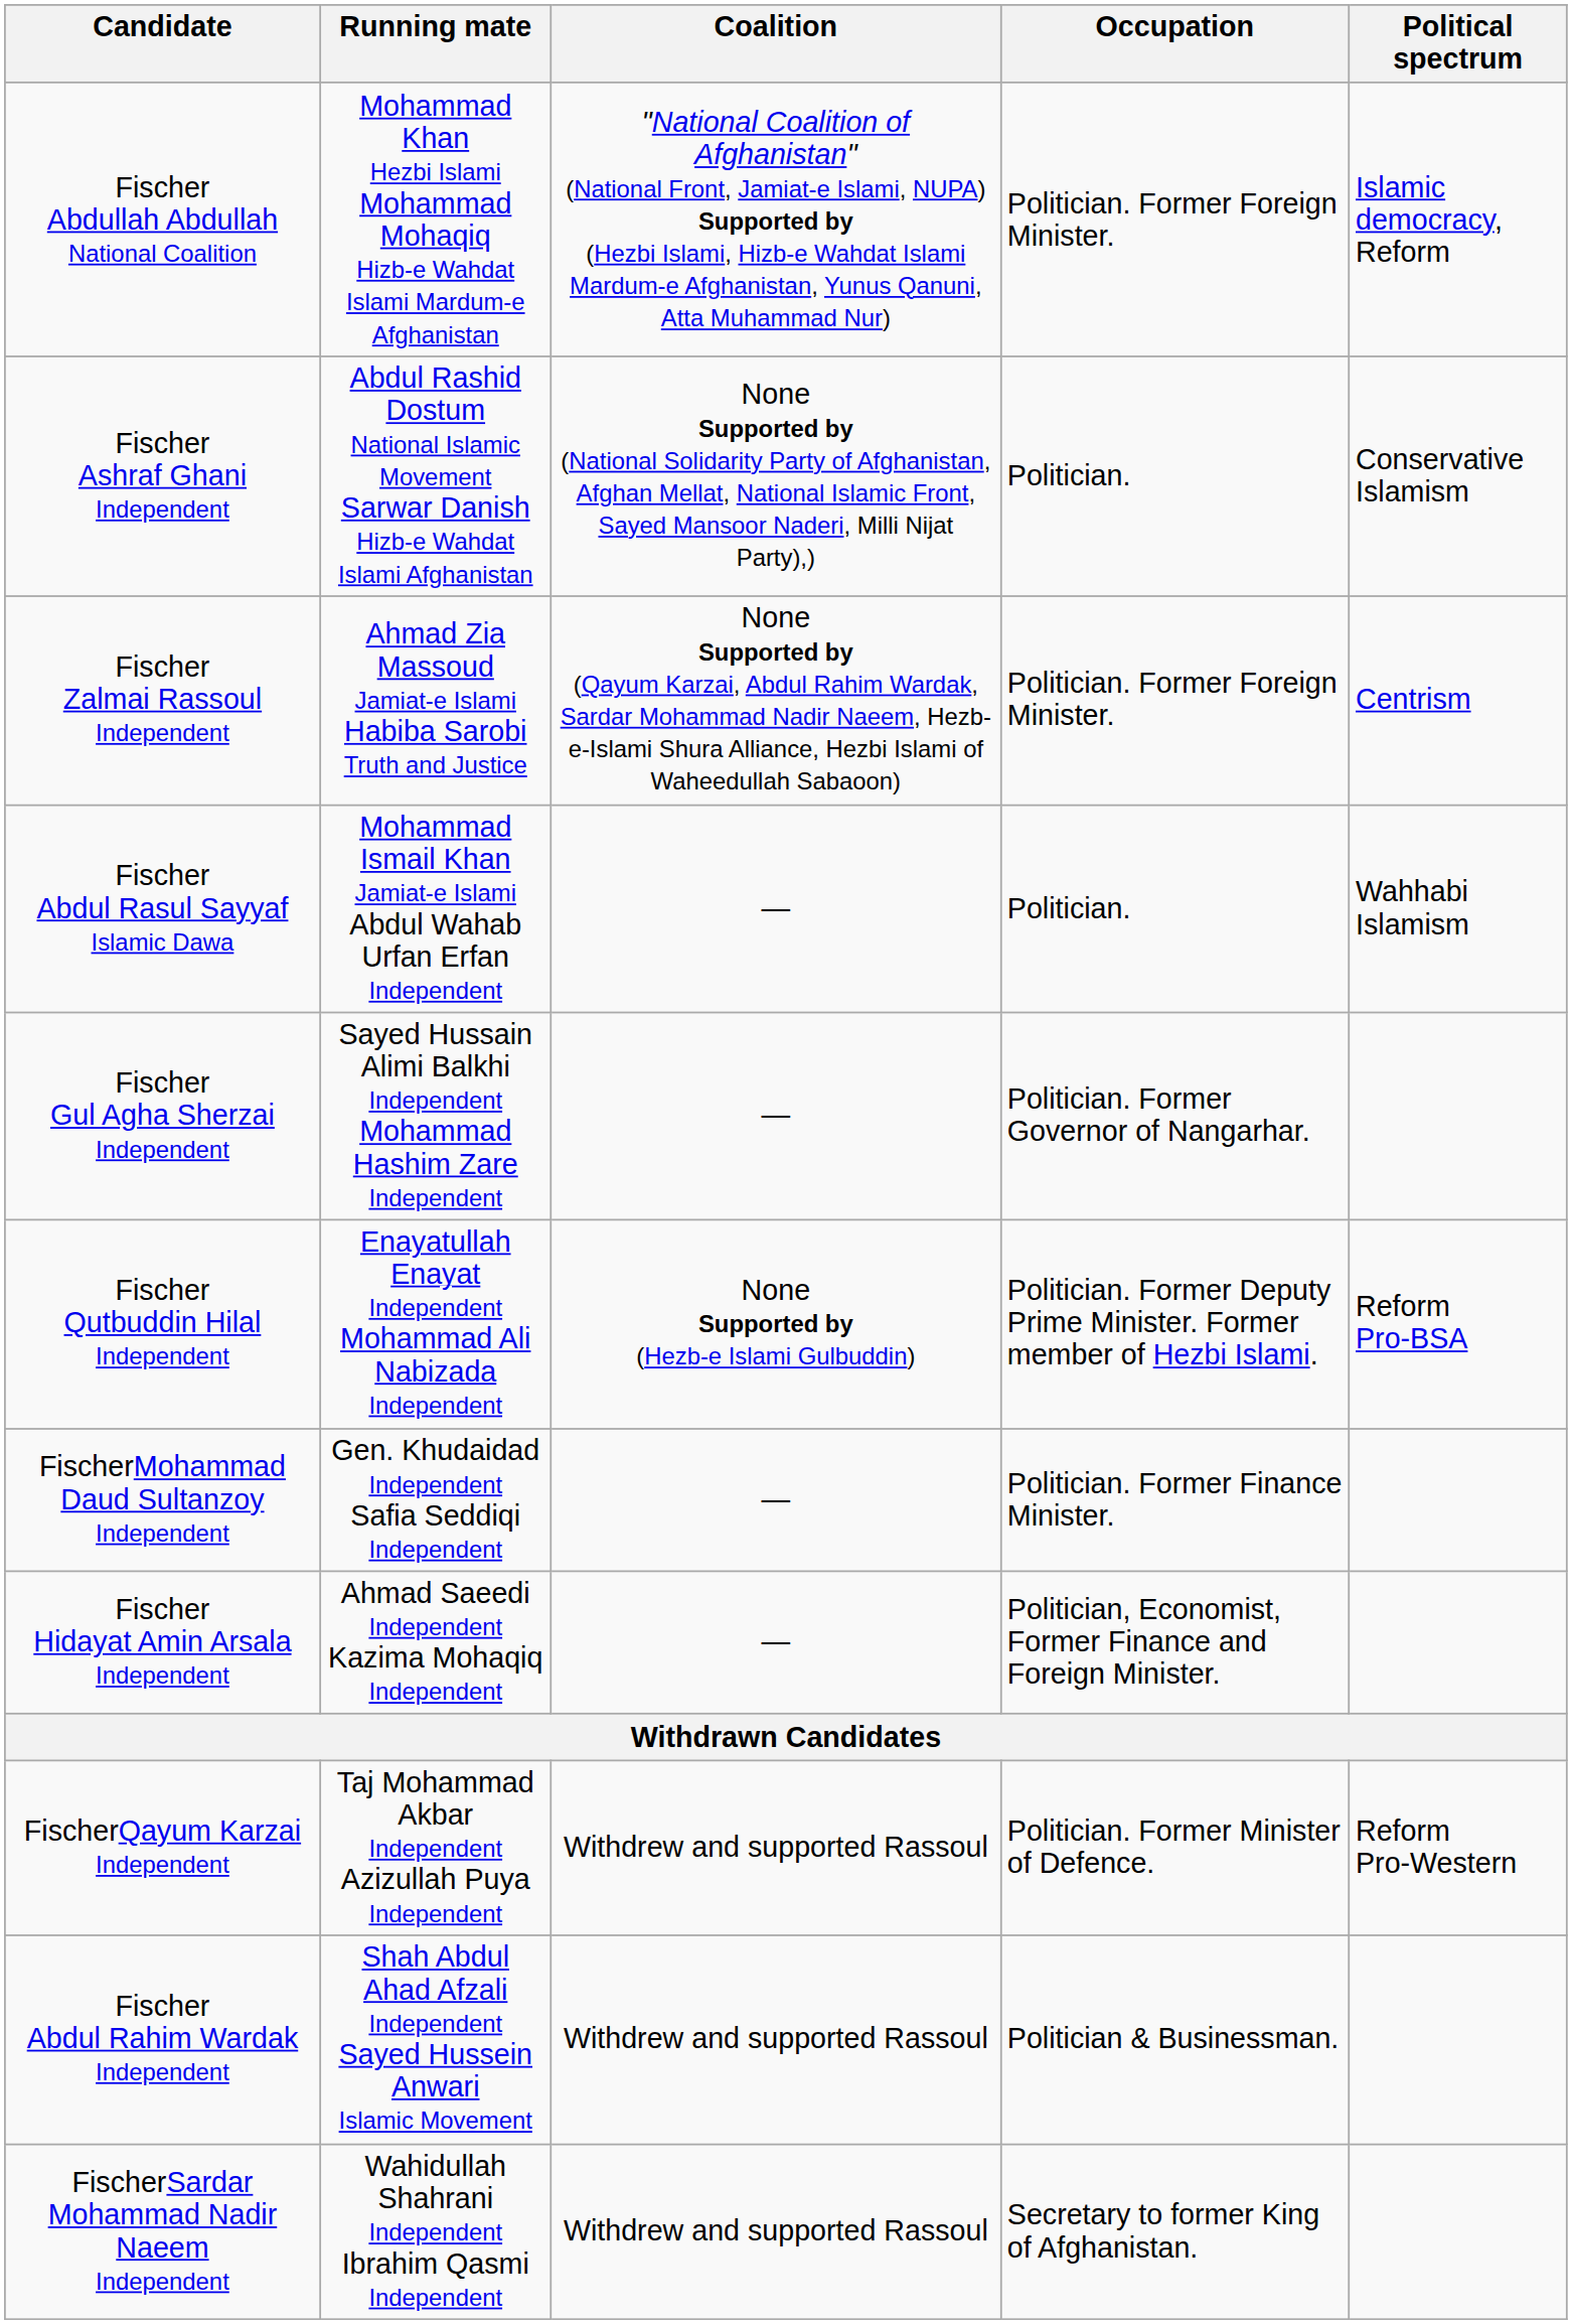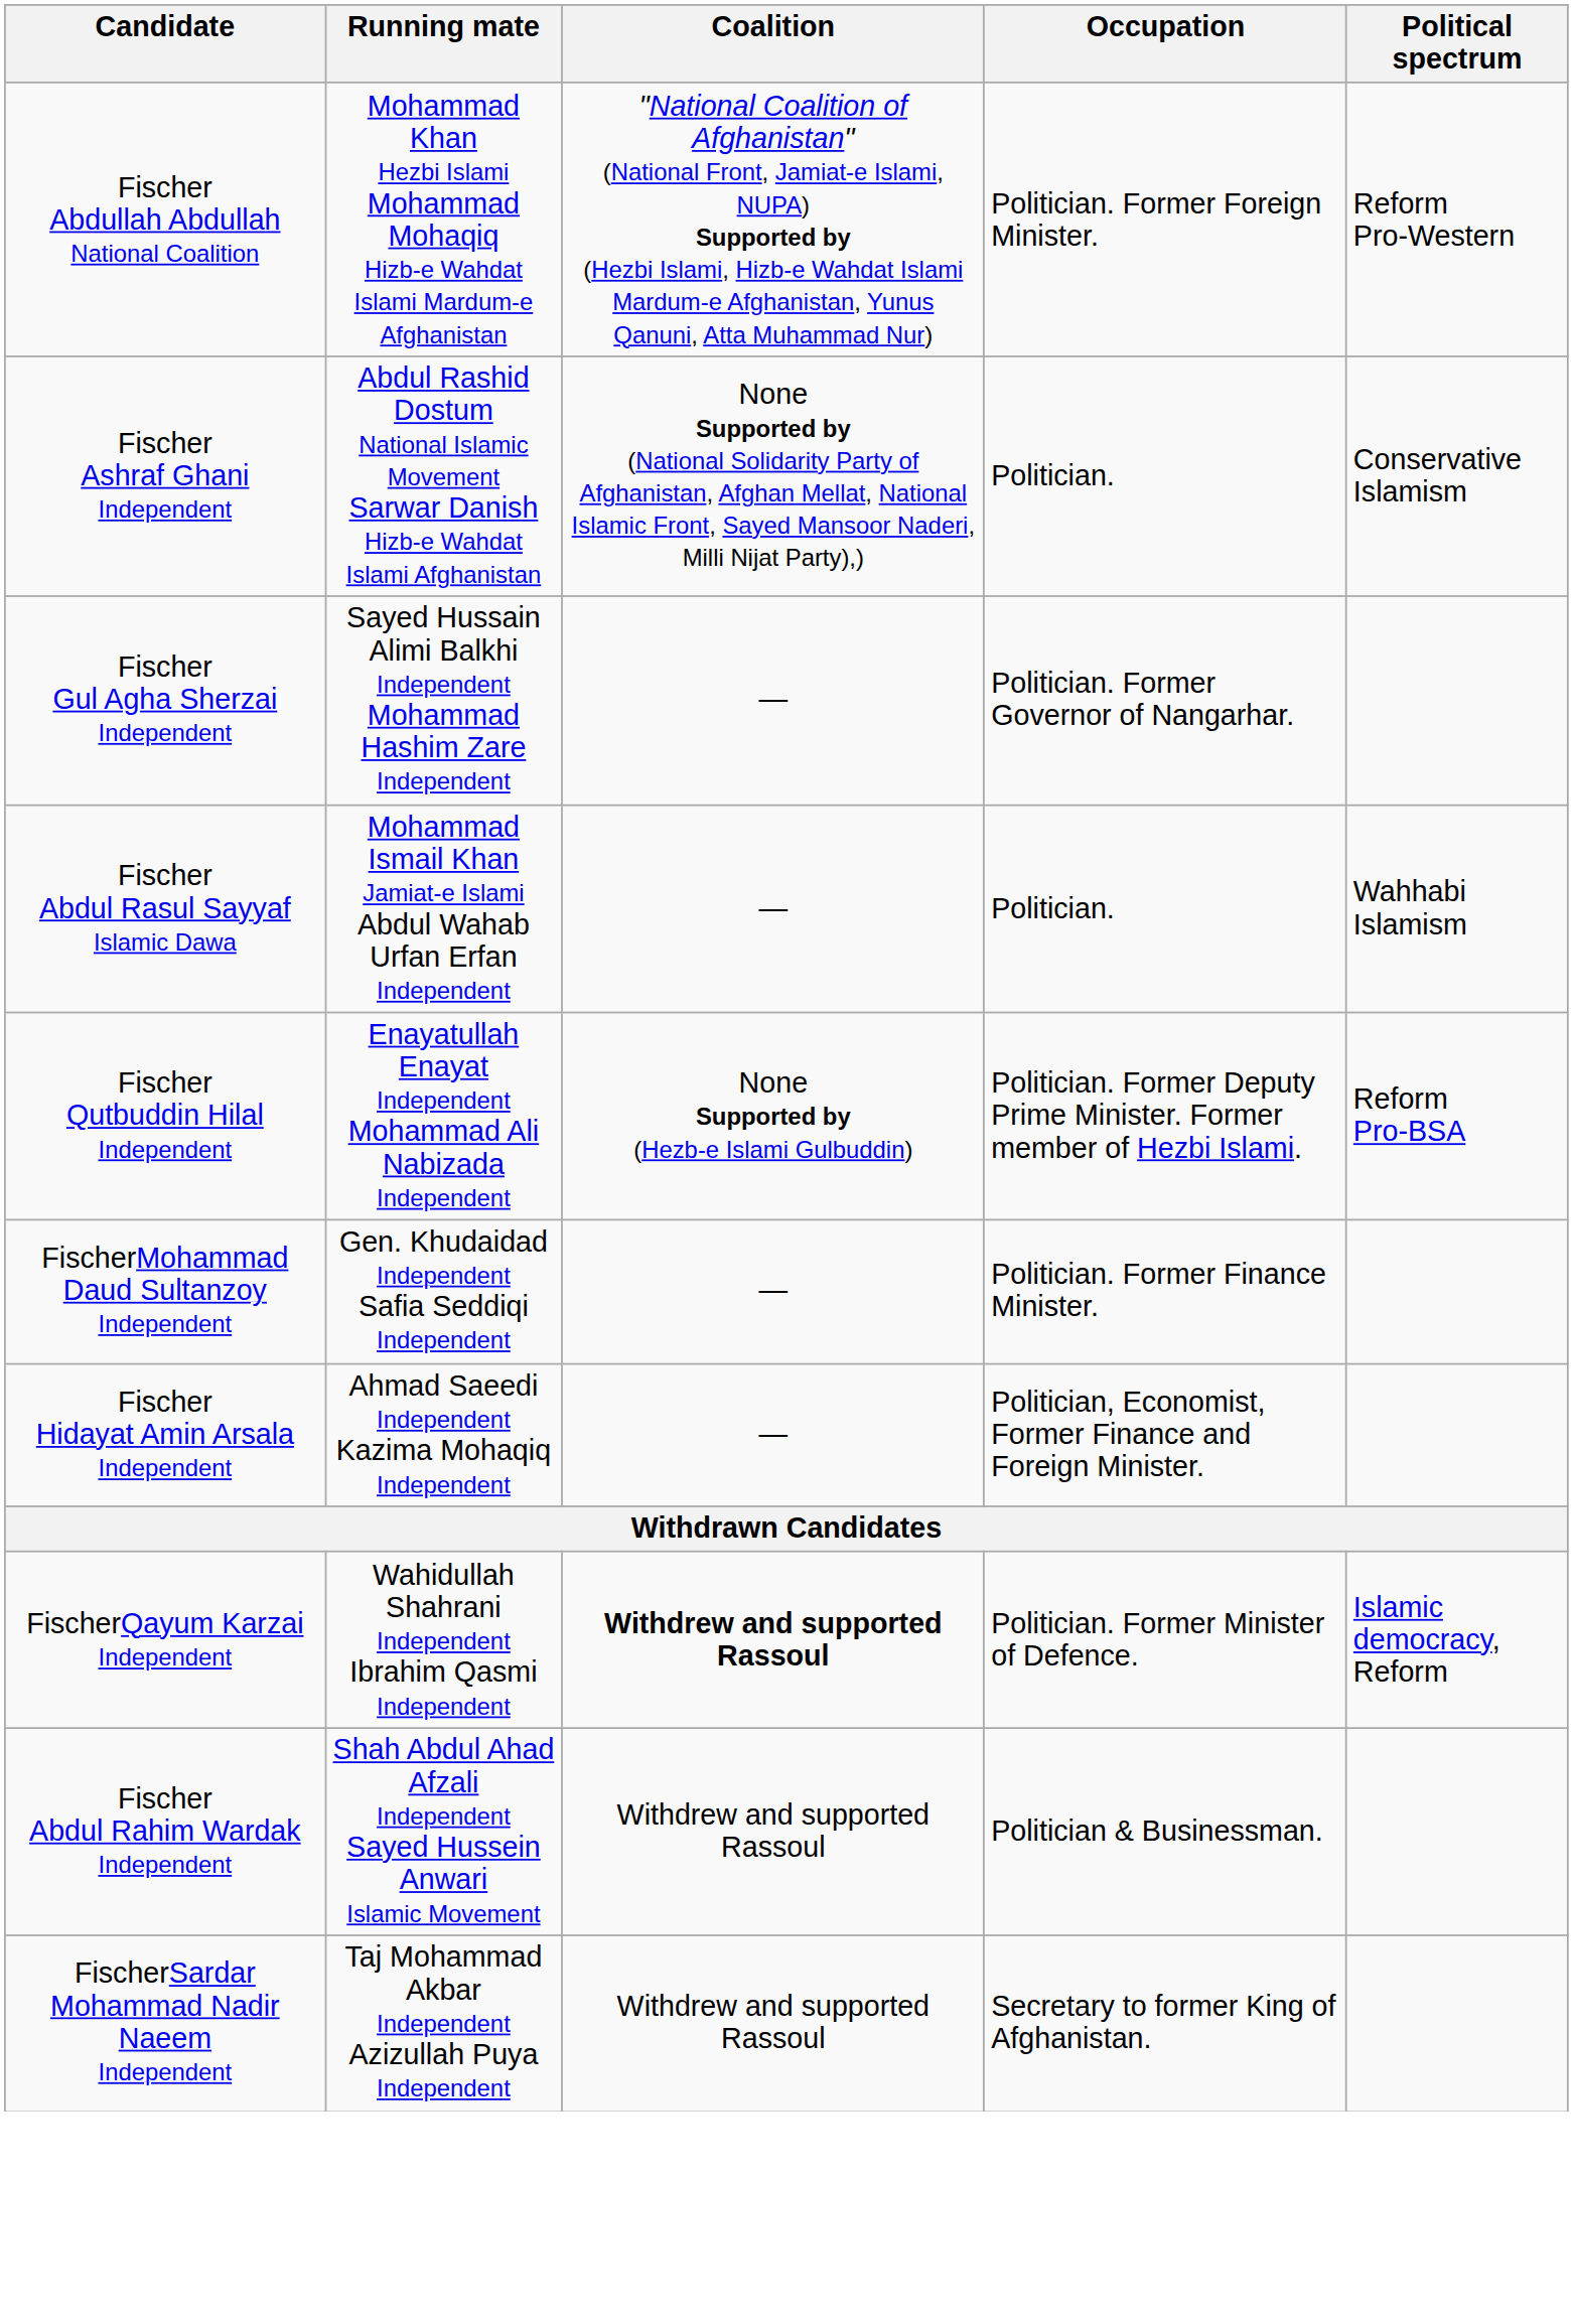Fischer Abdullah Abdullah National Coalition | Political spectrum: Islamic democracy, Reform -> Reform Pro-Western
- row: Fischer Zalmai Rassoul Independent | Ahmad Zia Massoud Jamiat-e Islami Habiba Sarobi Truth and Justice | None Supported by (Qayum Karzai, Abdul Rahim Wardak, Sardar Mohammad Nadir Naeem, Hezb-e-Islami Shura Alliance, Hezbi Islami of Waheedullah Sabaoon) | Politician. Former Foreign Minister. | Centrism
rows swapped: Fischer Abdul Rasul Sayyaf Islamic Dawa <-> Fischer Gul Agha Sherzai Independent
FischerQayum Karzai Independent | Running mate: Taj Mohammad Akbar Independent Azizullah Puya Independent -> Wahidullah Shahrani Independent Ibrahim Qasmi Independent
FischerQayum Karzai Independent | Coalition: normal -> bold
FischerQayum Karzai Independent | Political spectrum: Reform Pro-Western -> Islamic democracy, Reform
FischerSardar Mohammad Nadir Naeem Independent | Running mate: Wahidullah Shahrani Independent Ibrahim Qasmi Independent -> Taj Mohammad Akbar Independent Azizullah Puya Independent
